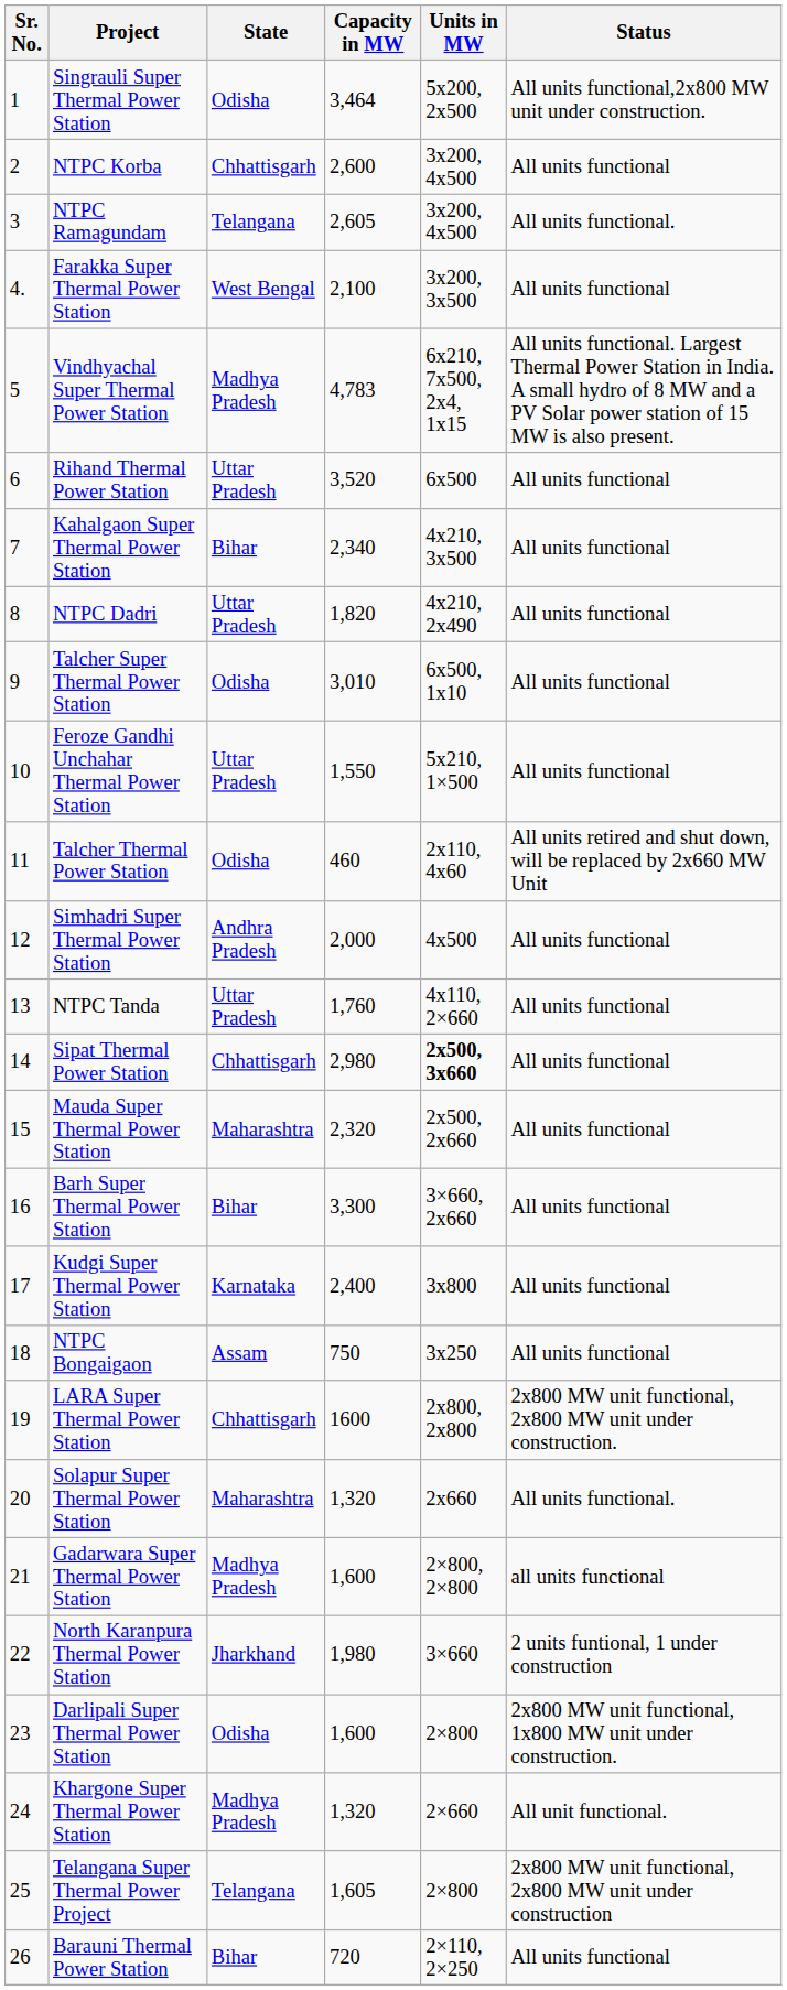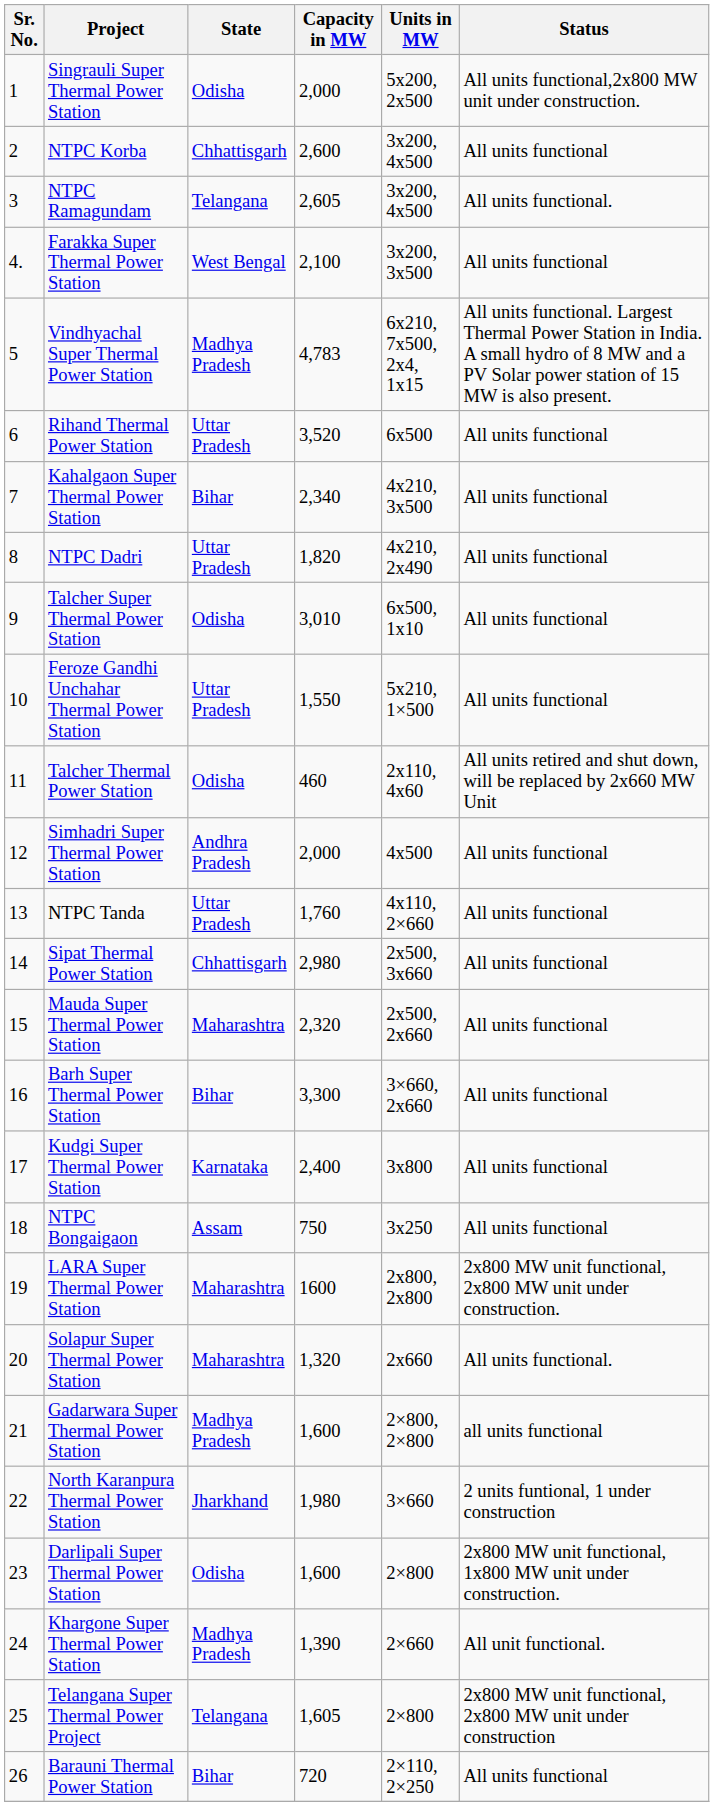Singrauli Super Thermal Power Station | Capacity in MW: 3,464 -> 2,000
Sipat Thermal Power Station | Units in MW: bold -> normal
LARA Super Thermal Power Station | State: Chhattisgarh -> Maharashtra
Khargone Super Thermal Power Station | Capacity in MW: 1,320 -> 1,390
